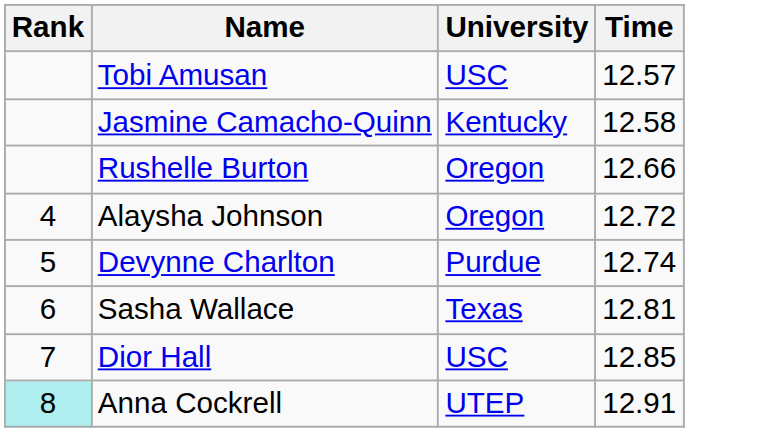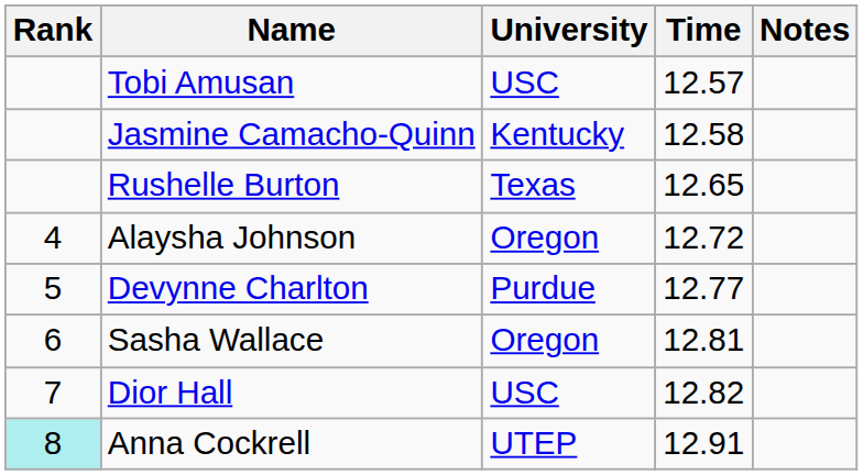+ column: Notes
Rushelle Burton | University: Oregon -> Texas
Rushelle Burton | Time: 12.66 -> 12.65
Devynne Charlton | Time: 12.74 -> 12.77
Sasha Wallace | University: Texas -> Oregon
Dior Hall | Time: 12.85 -> 12.82
